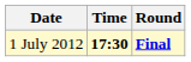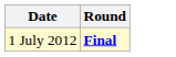- column: Time | 17:30
